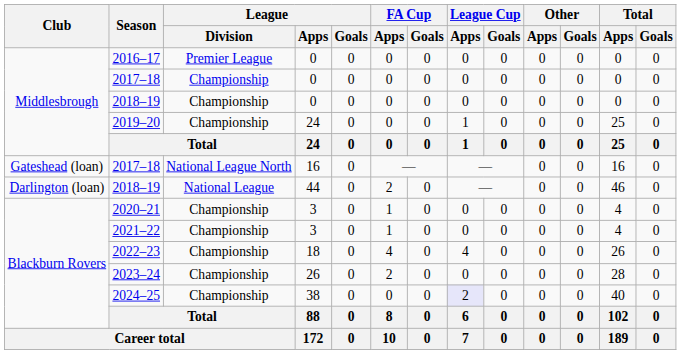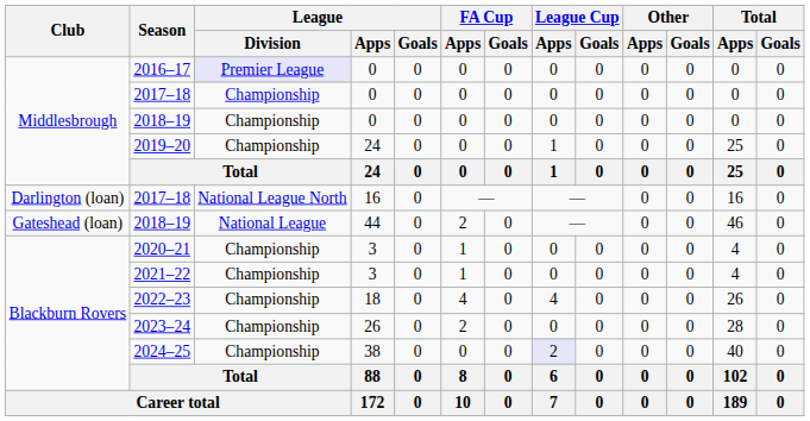2016–17 | League / Division: no background -> lavender background
2017–18 / 16 | Club: Gateshead (loan) -> Darlington (loan)
2018–19 / 44 | Club: Darlington (loan) -> Gateshead (loan)
